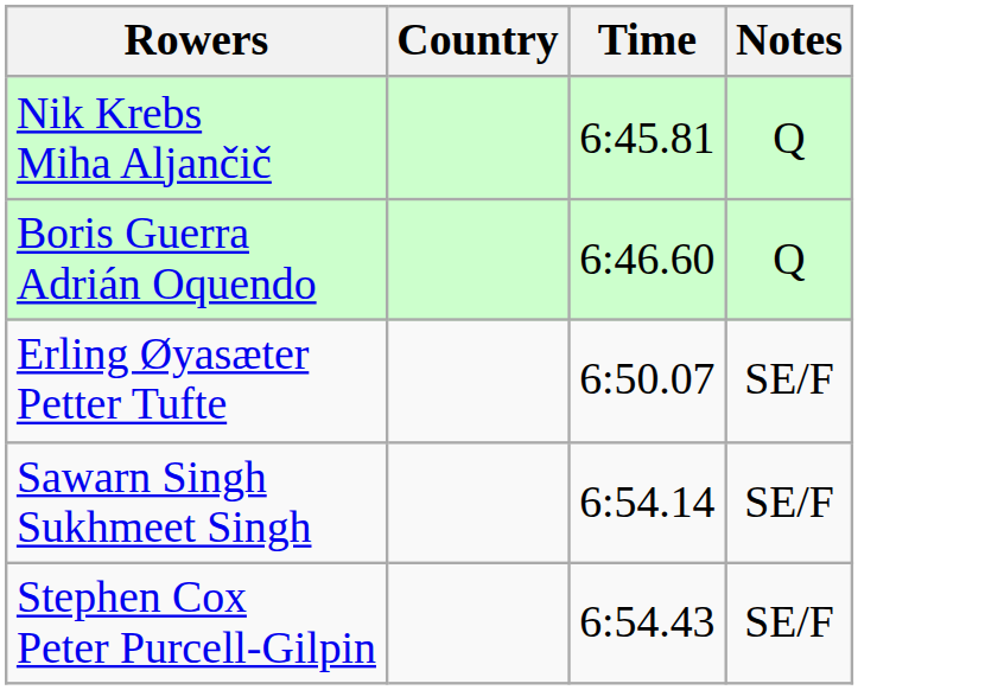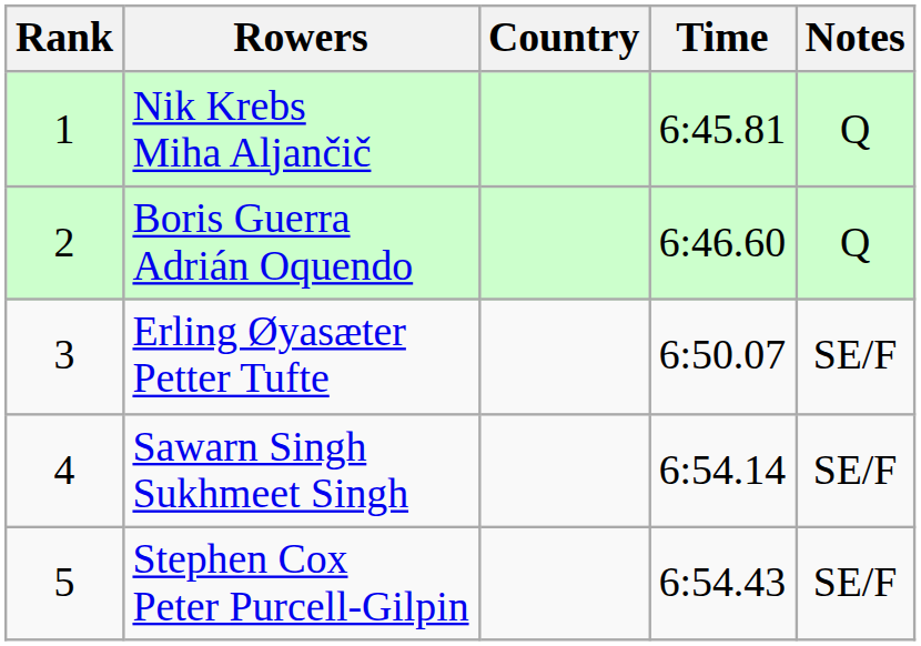+ column: Rank | 1 | 2 | 3 | 4 | 5
